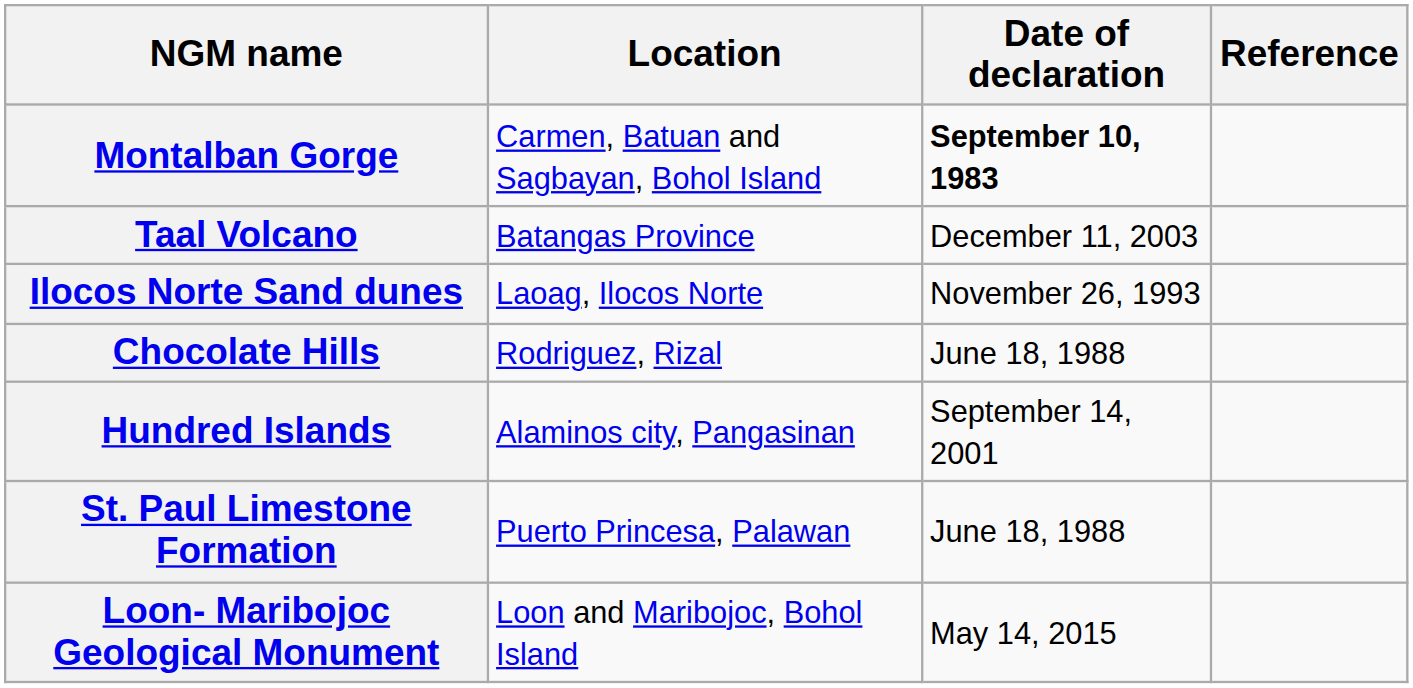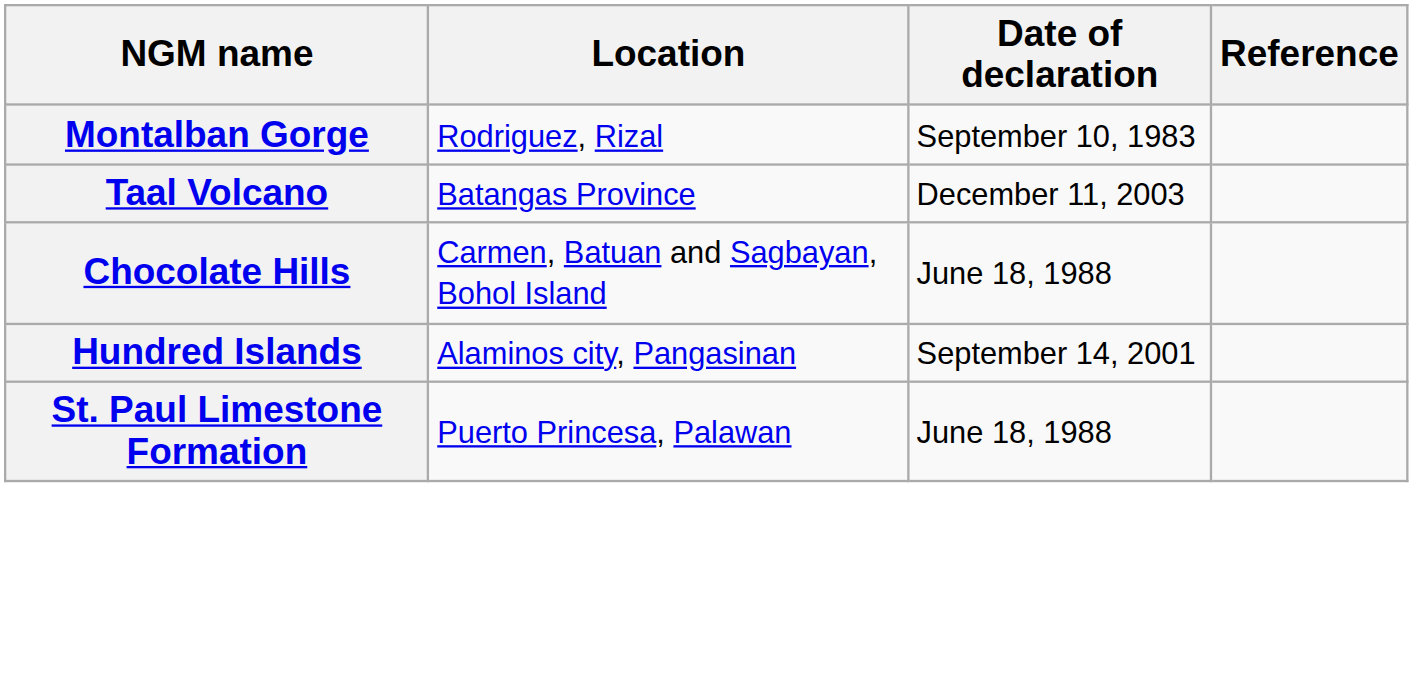Montalban Gorge | Location: Carmen, Batuan and Sagbayan, Bohol Island -> Rodriguez, Rizal
Montalban Gorge | Date of declaration: bold -> normal
- row: Ilocos Norte Sand dunes | Laoag, Ilocos Norte | November 26, 1993
Chocolate Hills | Location: Rodriguez, Rizal -> Carmen, Batuan and Sagbayan, Bohol Island
- row: Loon- Maribojoc Geological Monument | Loon and Maribojoc, Bohol Island | May 14, 2015
